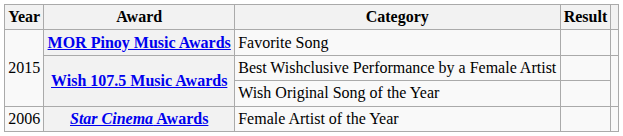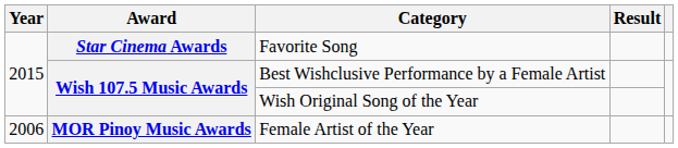Favorite Song | Award: MOR Pinoy Music Awards -> Star Cinema Awards
Female Artist of the Year | Award: Star Cinema Awards -> MOR Pinoy Music Awards
